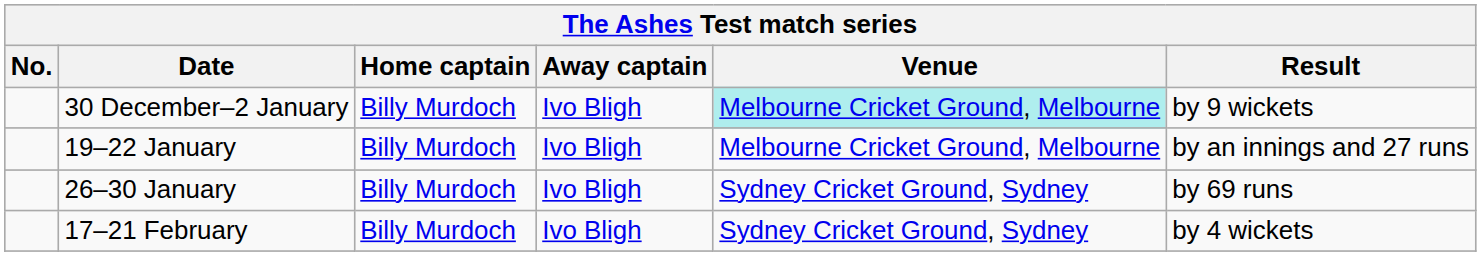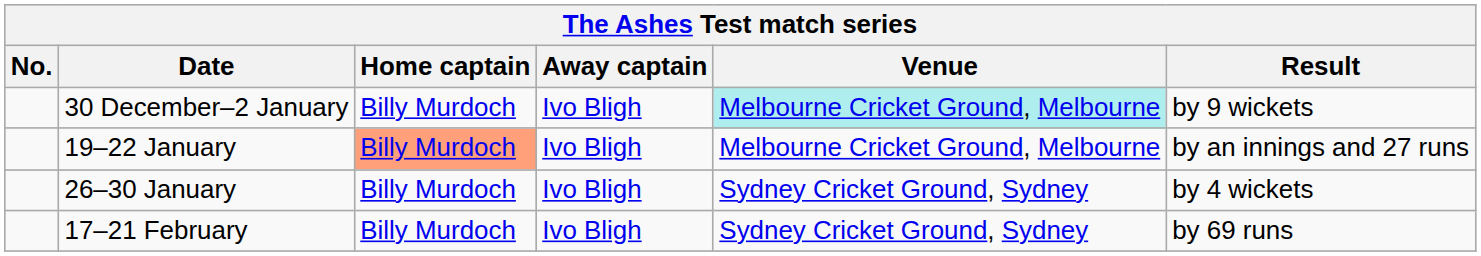19–22 January | Home captain: no background -> lightsalmon background
26–30 January | Result: by 69 runs -> by 4 wickets
17–21 February | Result: by 4 wickets -> by 69 runs
